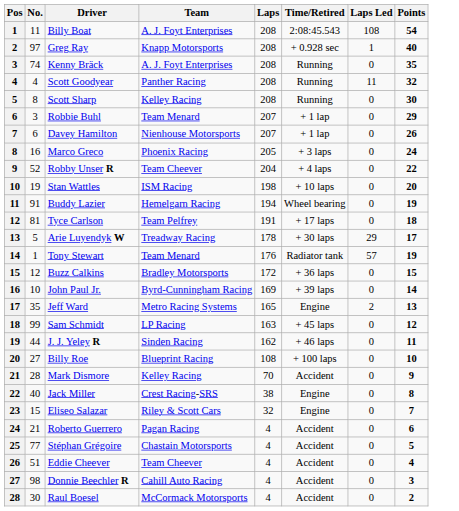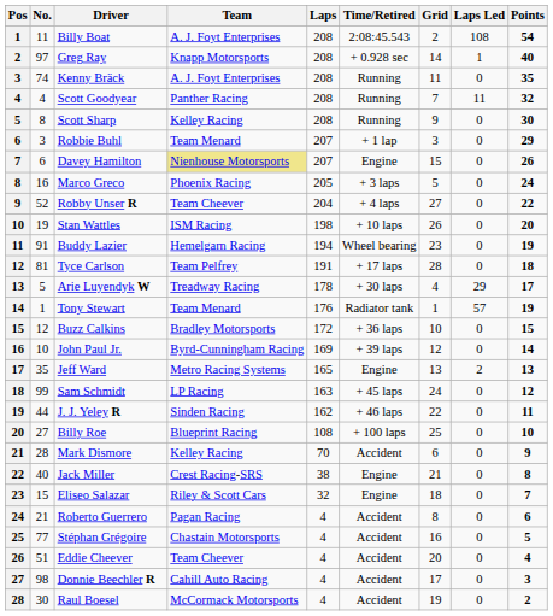+ column: Grid | 2 | 14 | 11 | 7 | 9 | 3 | 15 | 5 | 27 | 26 | 23 | 28 | 4 | 1 | 10 | 12 | 13 | 24 | 22 | 25 | 6 | 21 | 18 | 8 | 16 | 20 | 17 | 19
Davey Hamilton | Team: no background -> khaki background
Davey Hamilton | Time/Retired: + 1 lap -> Engine
